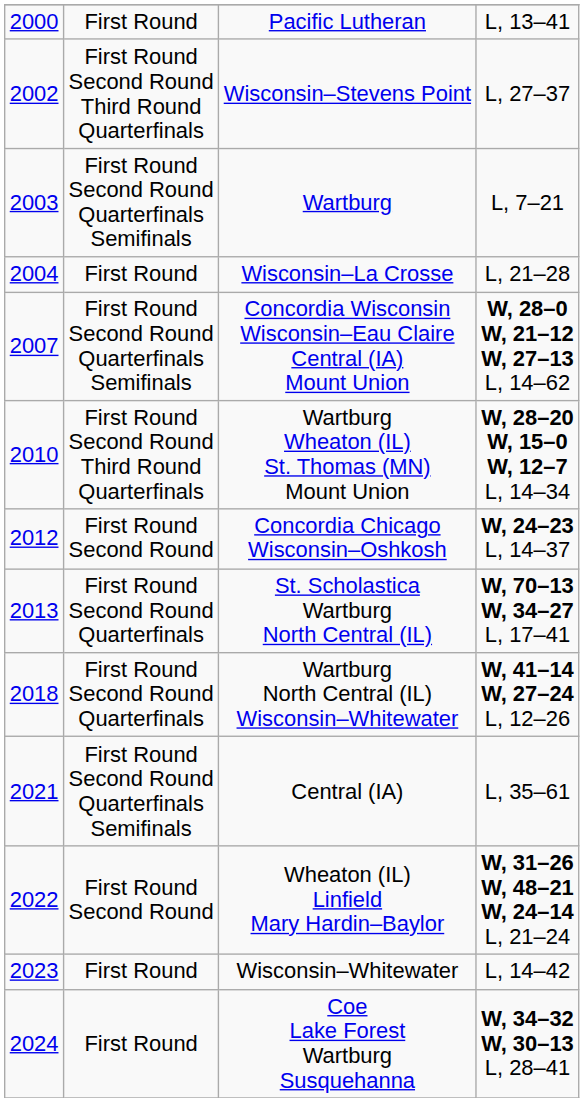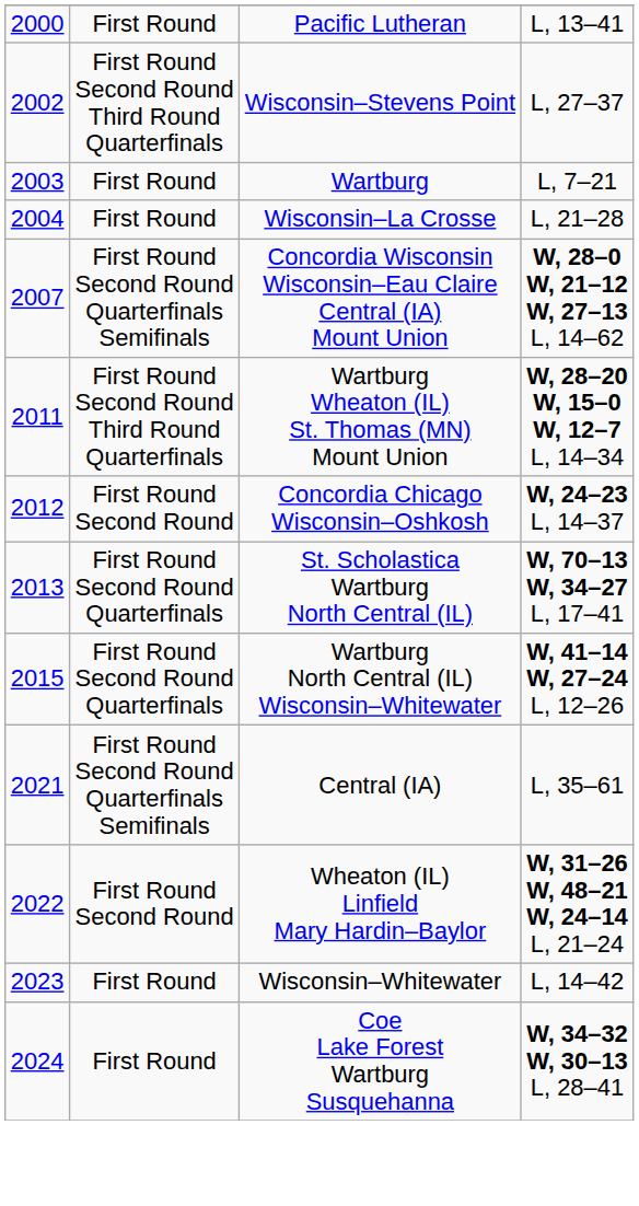Wartburg | column 2: First Round Second Round Quarterfinals Semifinals -> First Round
Wartburg Wheaton (IL) St. Thomas (MN) Mount Union | column 1: 2010 -> 2011
Wartburg North Central (IL) Wisconsin–Whitewater | column 1: 2018 -> 2015
